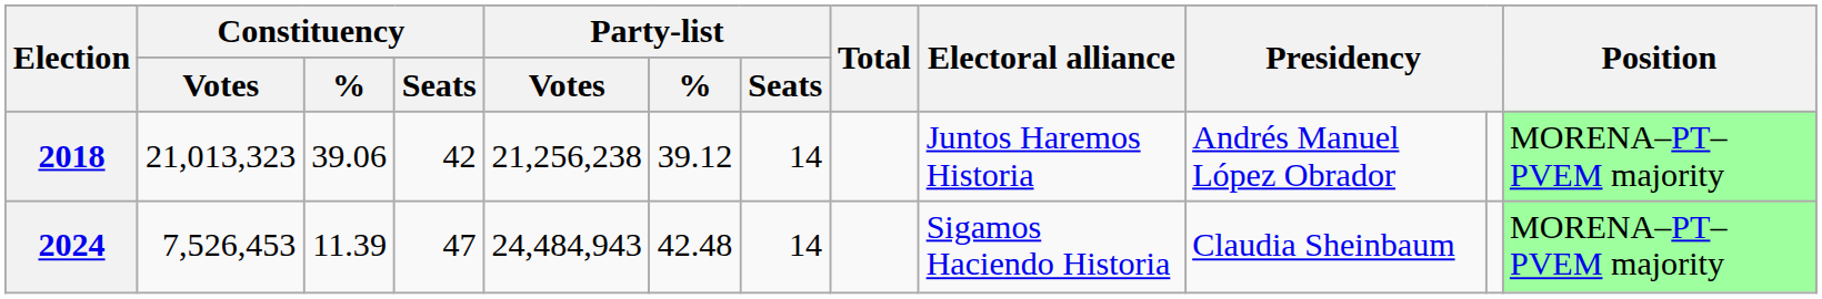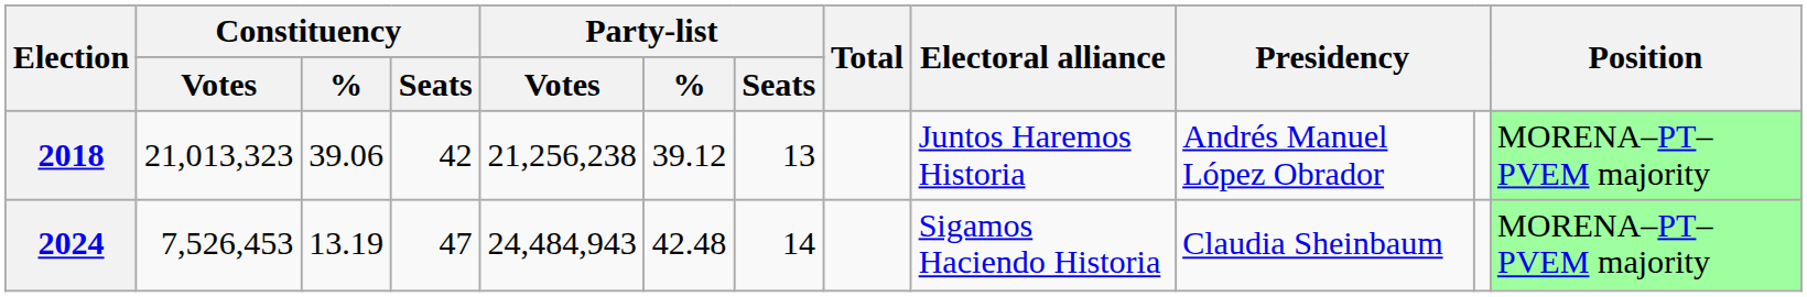2018 | Party-list / Seats: 14 -> 13
2024 | Constituency / %: 11.39 -> 13.19
